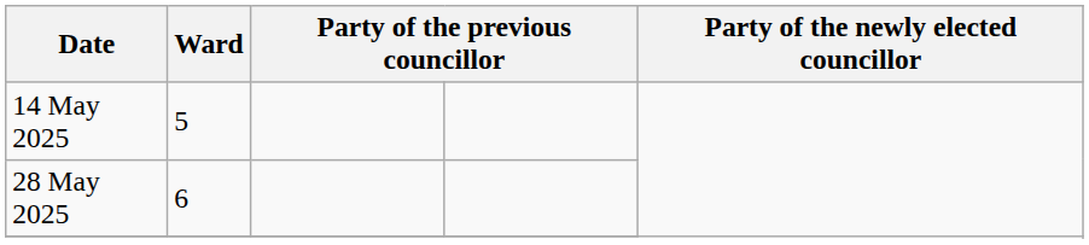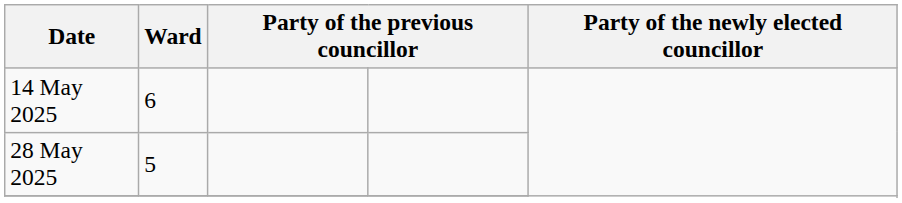14 May 2025 | Ward: 5 -> 6
28 May 2025 | Ward: 6 -> 5
